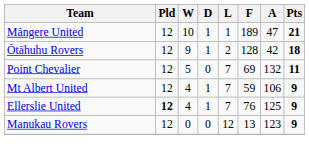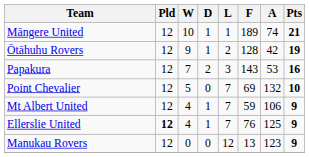Māngere United | A: 47 -> 74
Ōtāhuhu Rovers | Pts: 18 -> 19
+ row: Papakura | 12 | 7 | 2 | 3 | 143 | 53 | 16
Point Chevalier | Pts: 11 -> 10
